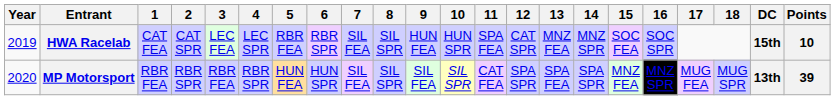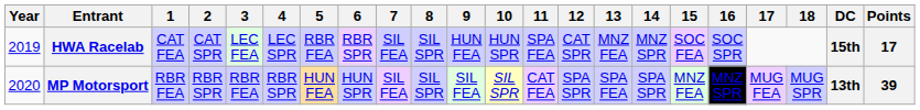HWA Racelab | Points: 10 -> 17
